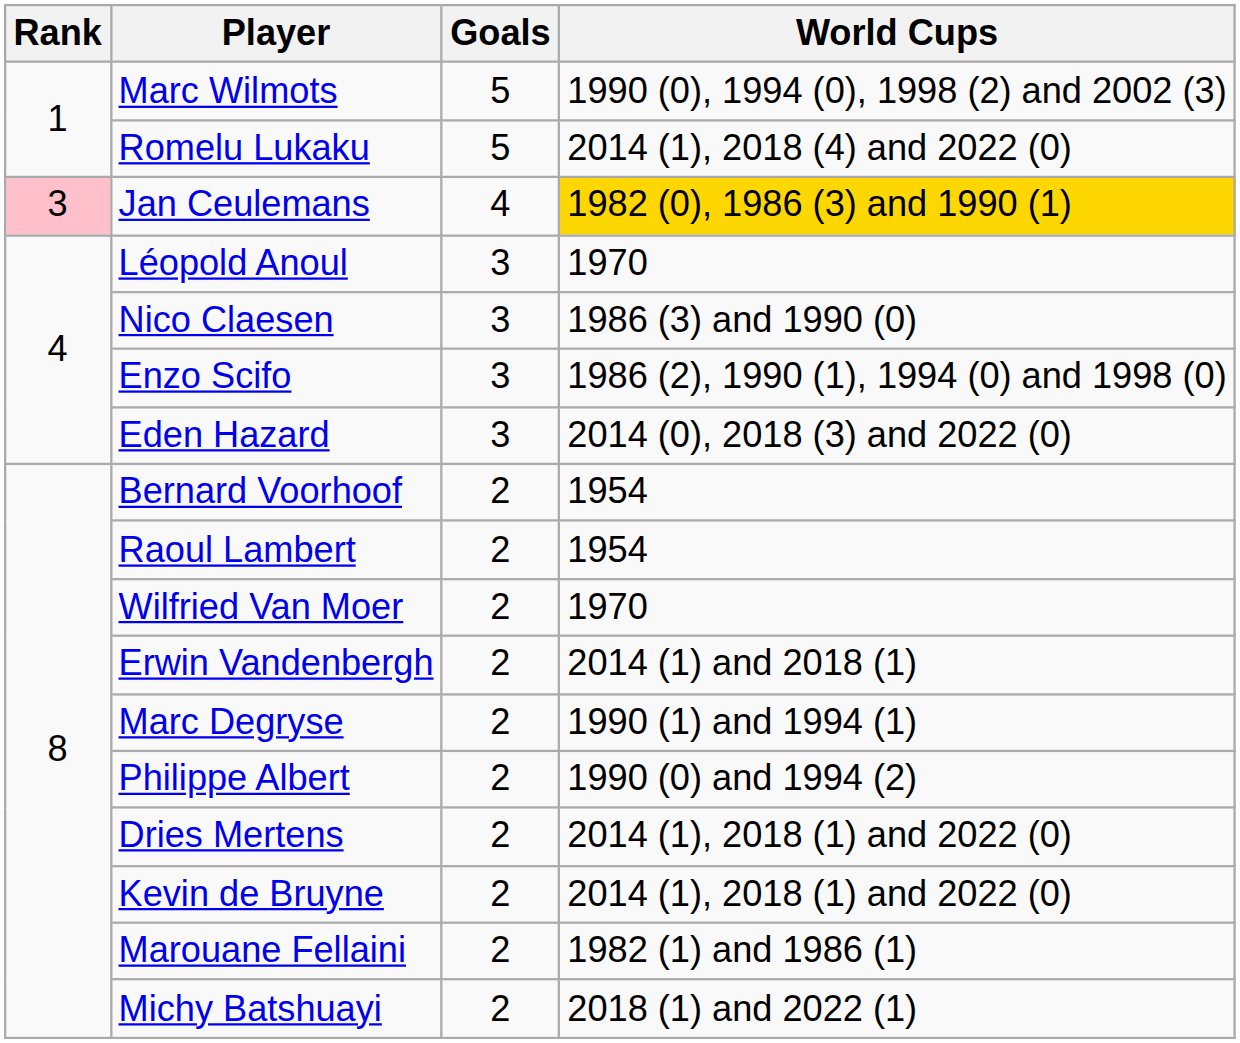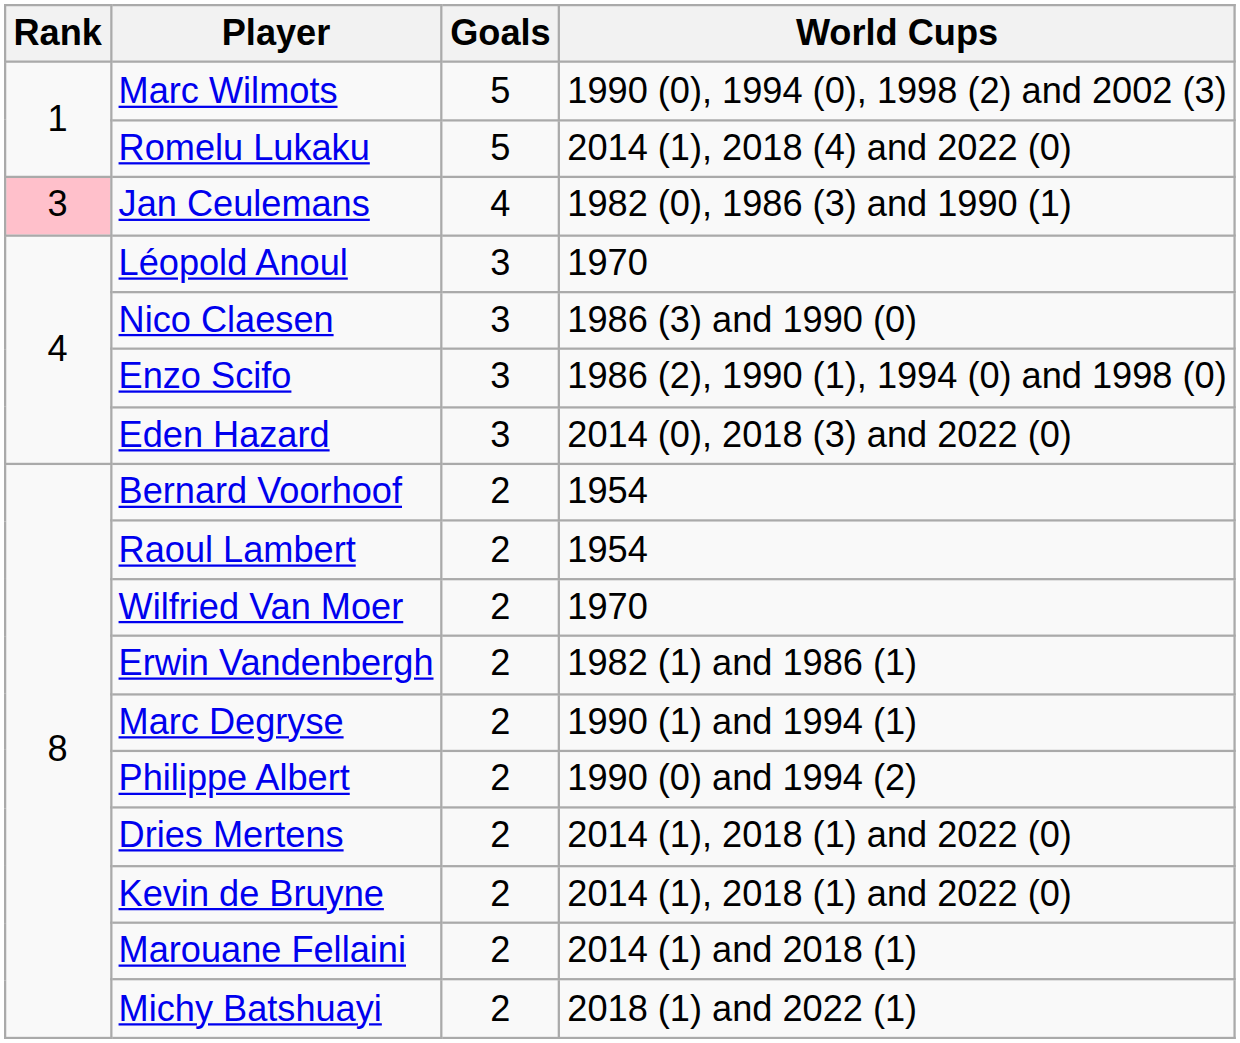Jan Ceulemans | World Cups: gold background -> no background
Erwin Vandenbergh | World Cups: 2014 (1) and 2018 (1) -> 1982 (1) and 1986 (1)
Marouane Fellaini | World Cups: 1982 (1) and 1986 (1) -> 2014 (1) and 2018 (1)
